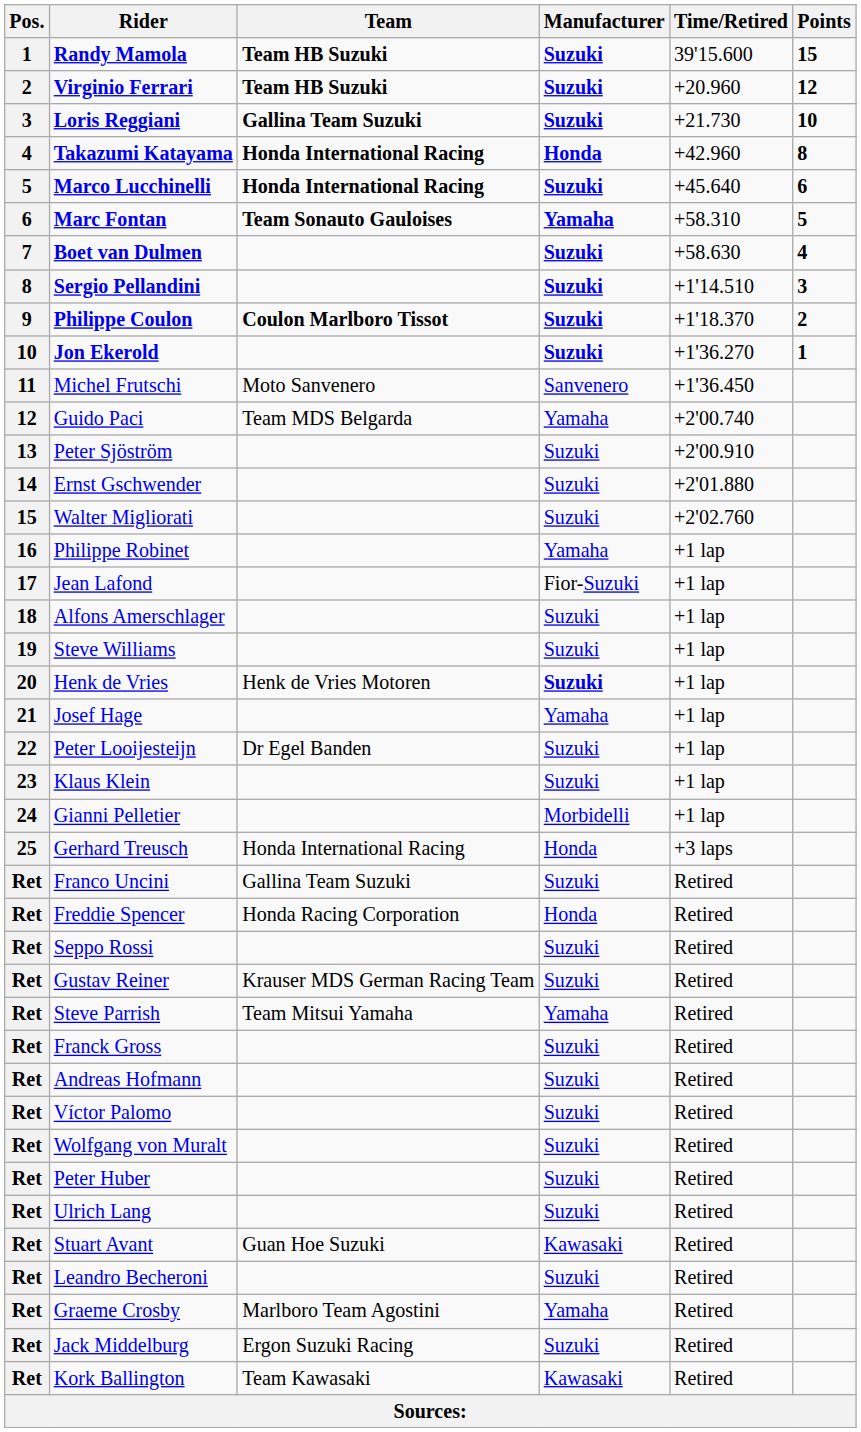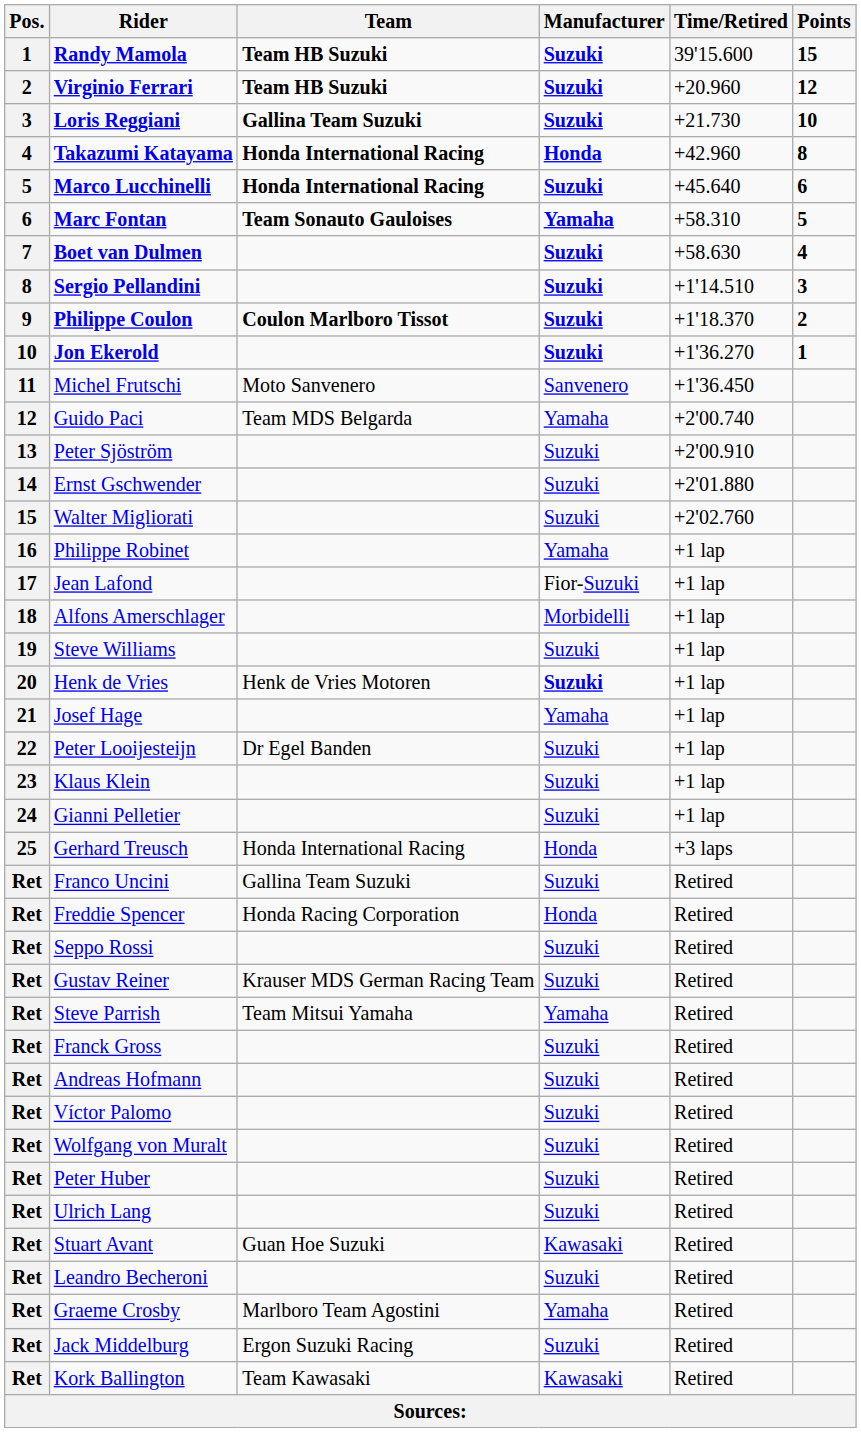Alfons Amerschlager | Manufacturer: Suzuki -> Morbidelli
Gianni Pelletier | Manufacturer: Morbidelli -> Suzuki
